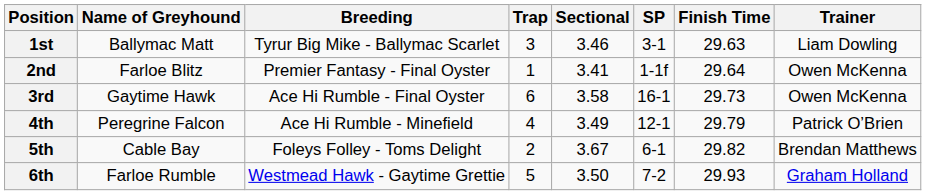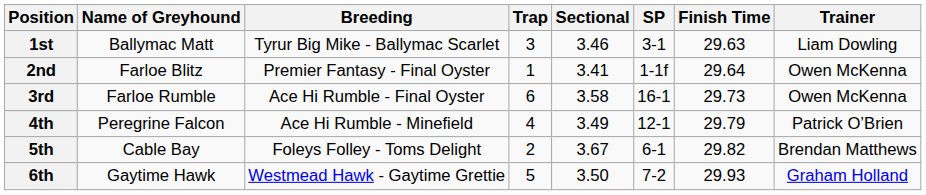3rd | Name of Greyhound: Gaytime Hawk -> Farloe Rumble
6th | Name of Greyhound: Farloe Rumble -> Gaytime Hawk
